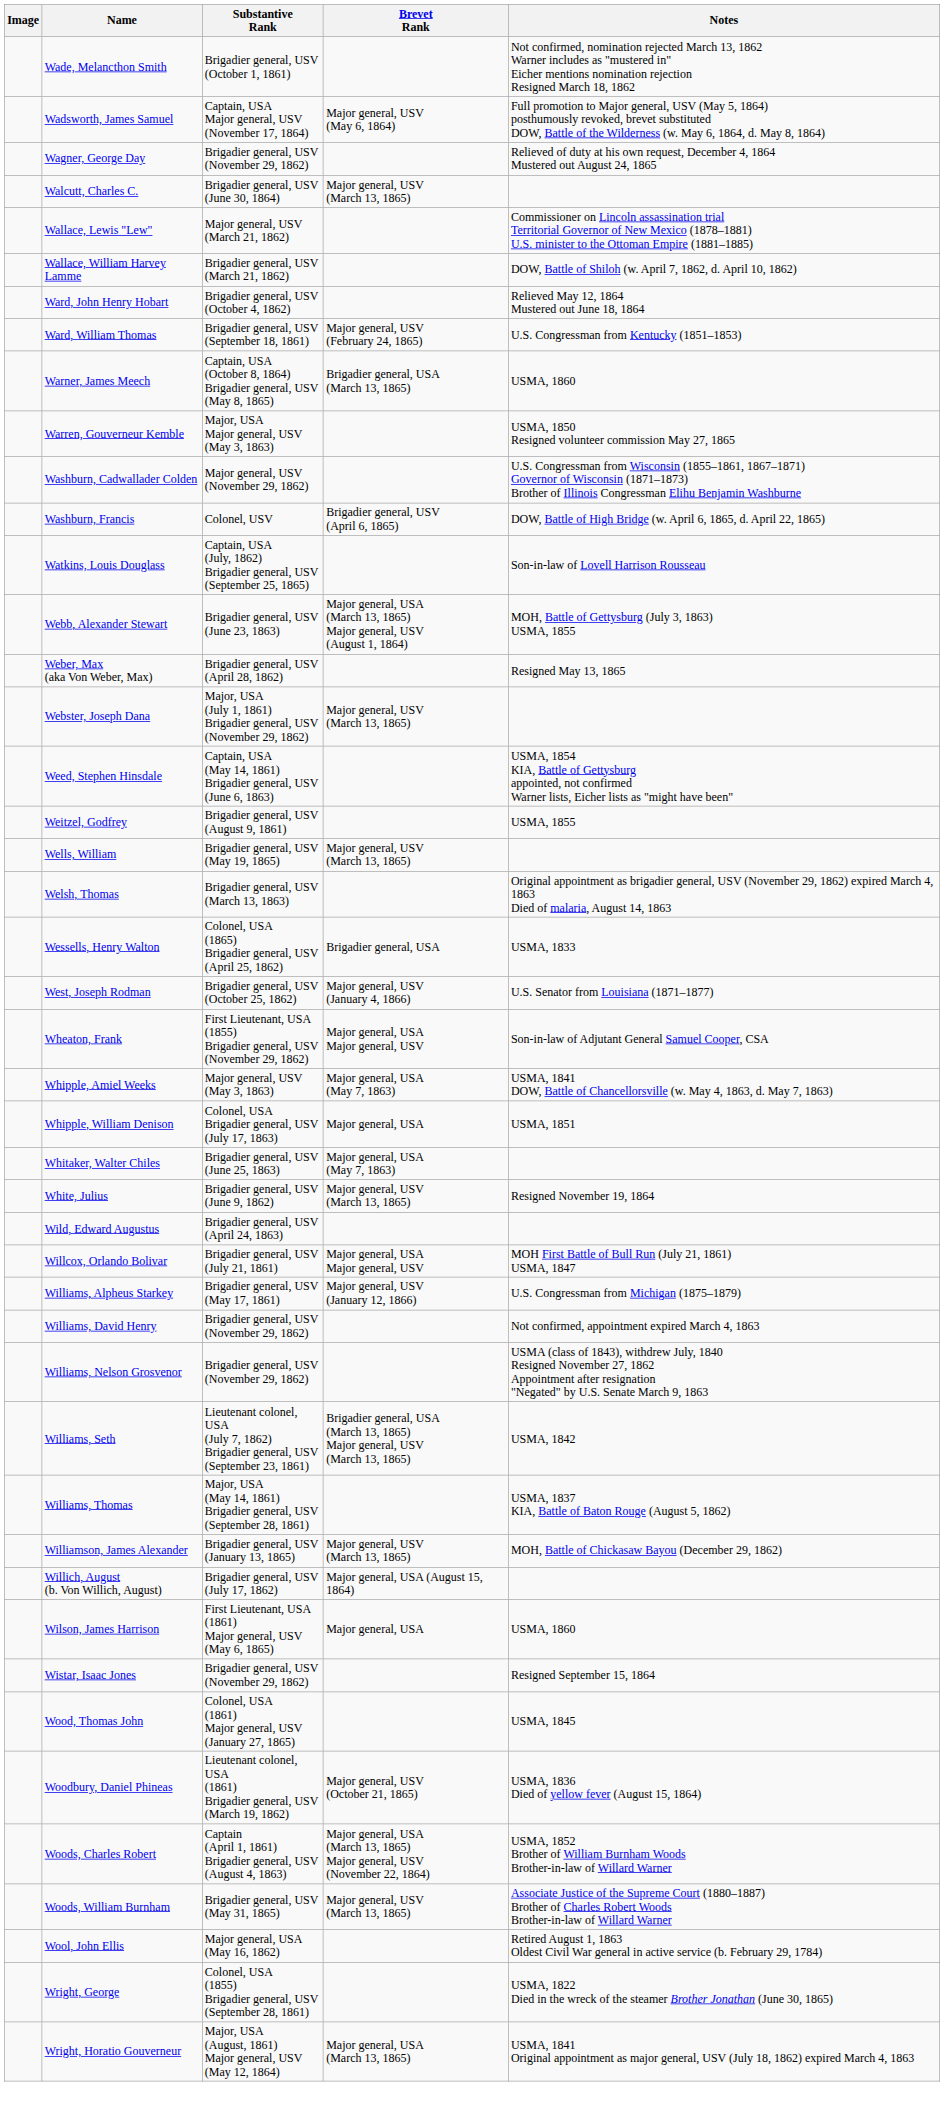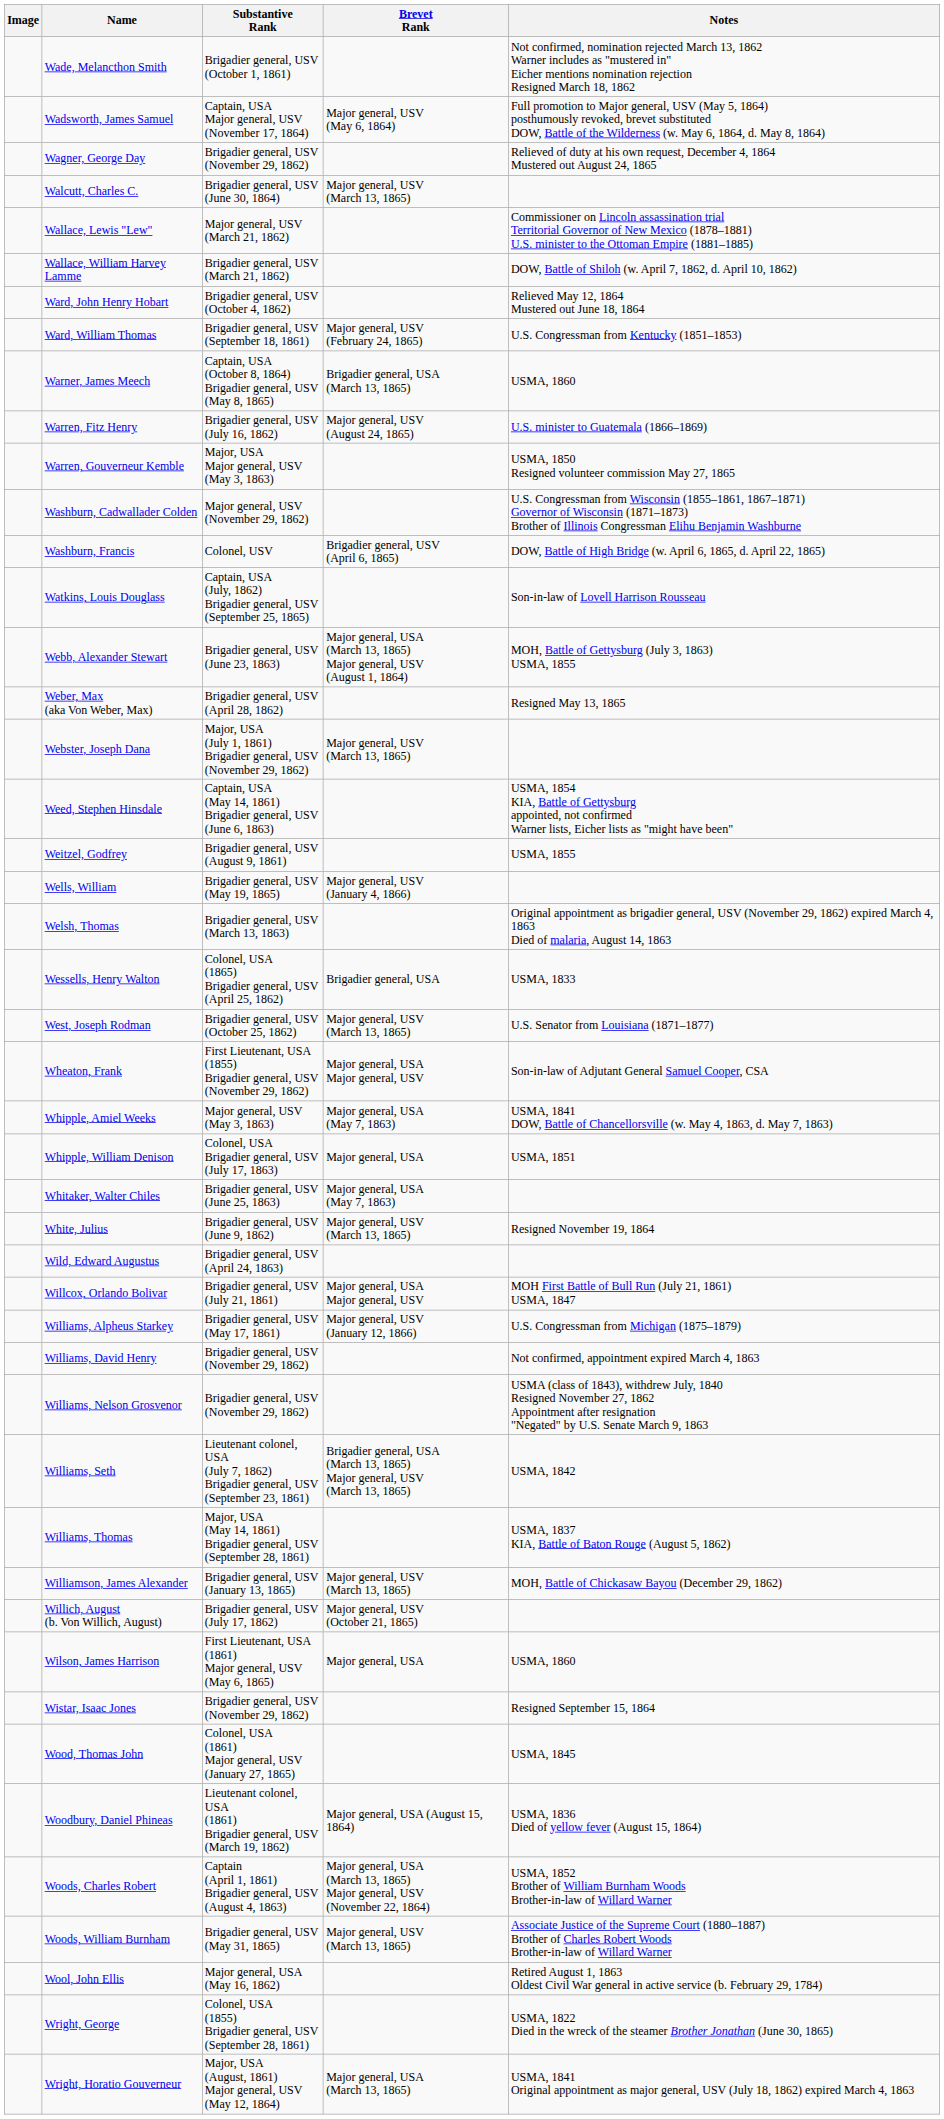+ row: Warren, Fitz Henry | Brigadier general, USV (July 16, 1862) | Major general, USV (August 24, 1865) | U.S. minister to Guatemala (1866–1869)
Wells, William | Brevet Rank: Major general, USV (March 13, 1865) -> Major general, USV (January 4, 1866)
West, Joseph Rodman | Brevet Rank: Major general, USV (January 4, 1866) -> Major general, USV (March 13, 1865)
Willich, August (b. Von Willich, August) | Brevet Rank: Major general, USA (August 15, 1864) -> Major general, USV (October 21, 1865)
Woodbury, Daniel Phineas | Brevet Rank: Major general, USV (October 21, 1865) -> Major general, USA (August 15, 1864)
